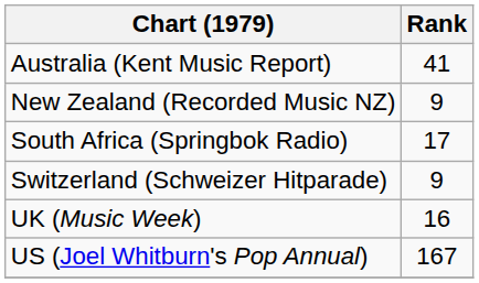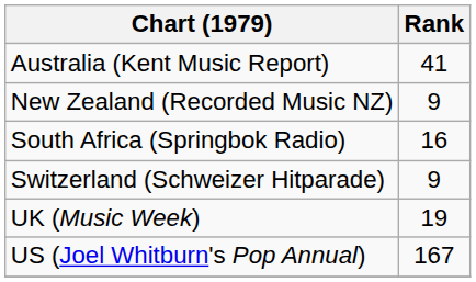South Africa (Springbok Radio) | Rank: 17 -> 16
UK (Music Week) | Rank: 16 -> 19
